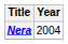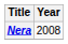Nera | Year: 2004 -> 2008
